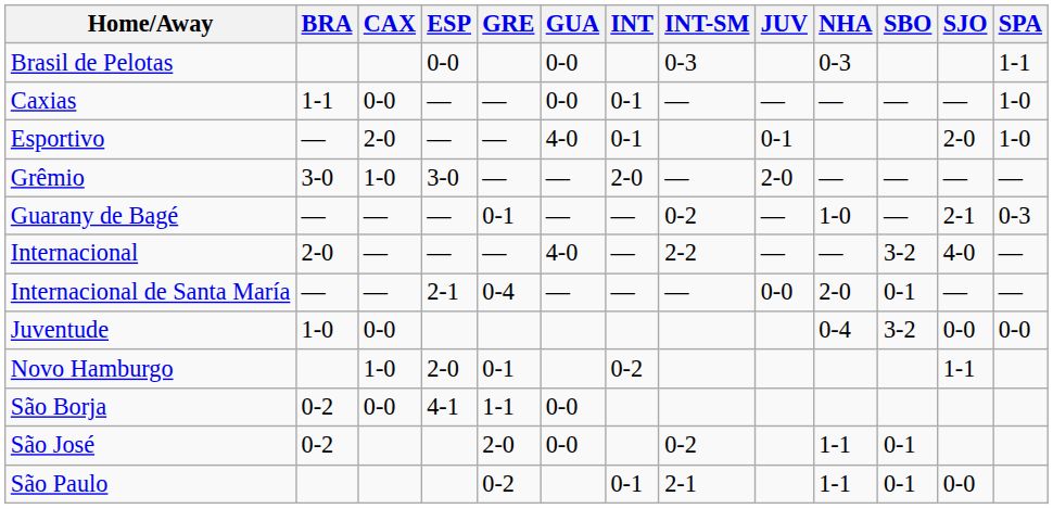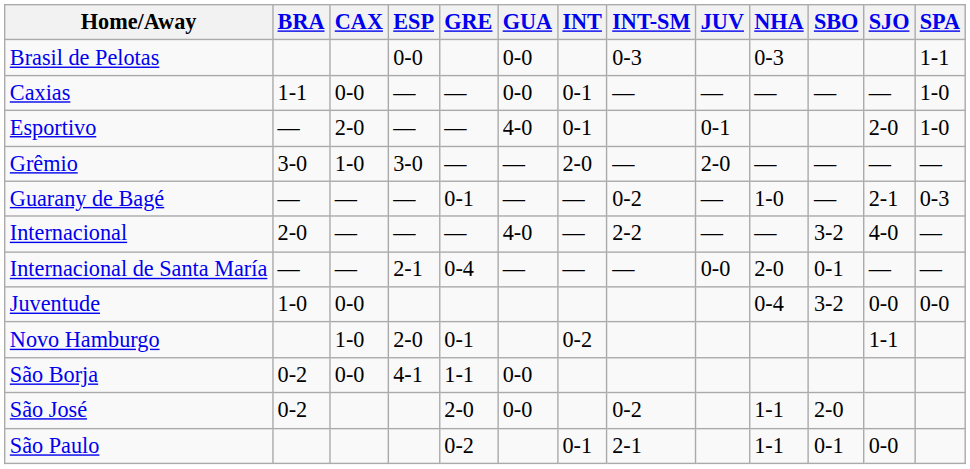São José | SBO: 0-1 -> 2-0
